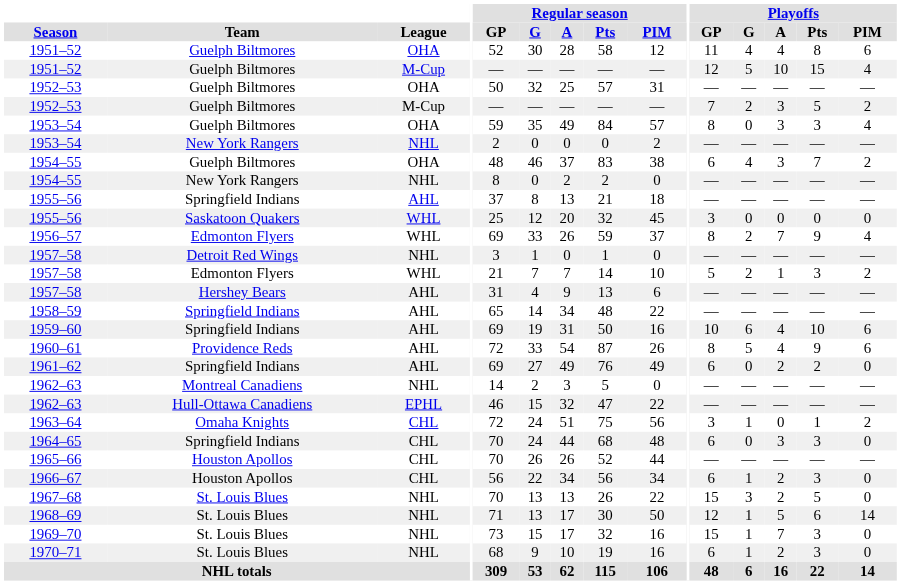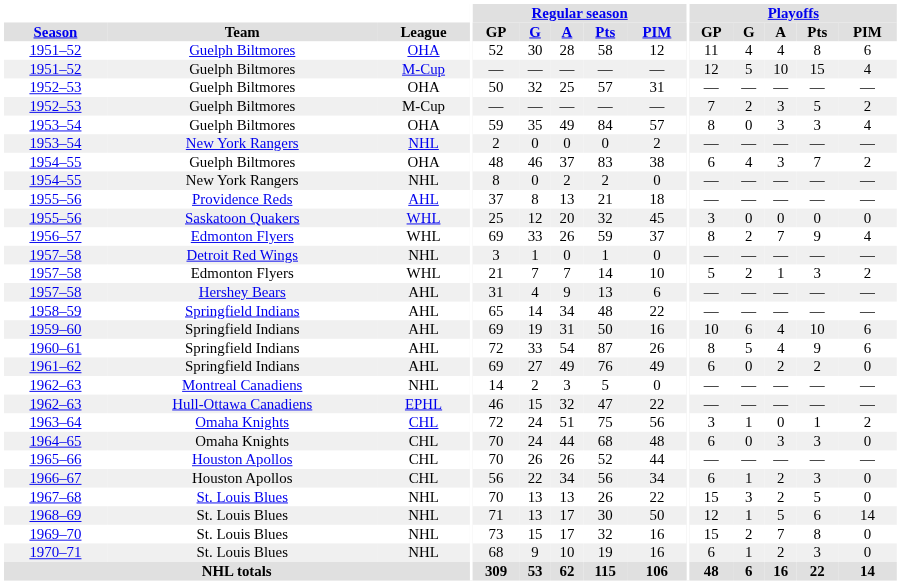1955–56 / AHL | Team: Springfield Indians -> Providence Reds
1960–61 | Team: Providence Reds -> Springfield Indians
1964–65 | Team: Springfield Indians -> Omaha Knights
1969–70 | Playoffs / G: 1 -> 2
1969–70 | Playoffs / Pts: 3 -> 8
